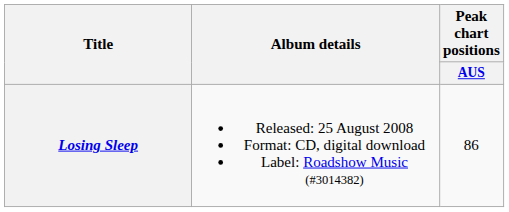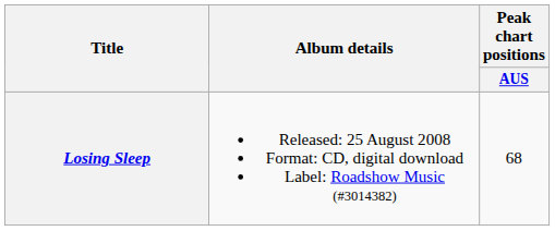Losing Sleep | Peak chart positions / AUS: 86 -> 68
